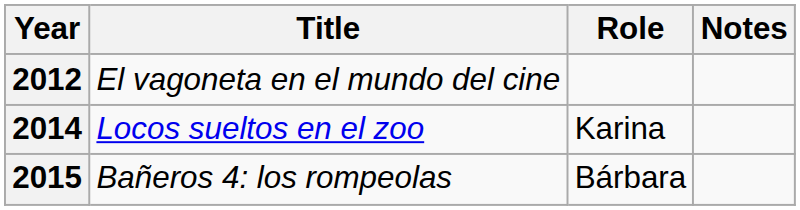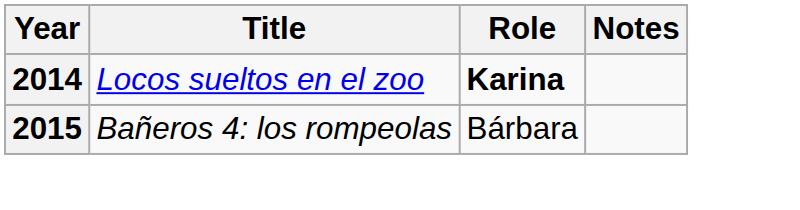- row: 2012 | El vagoneta en el mundo del cine
2014 | Role: normal -> bold
